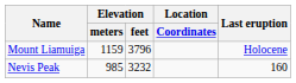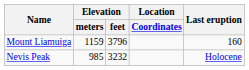Mount Liamuiga | Last eruption: Holocene -> 160
Nevis Peak | Last eruption: 160 -> Holocene
